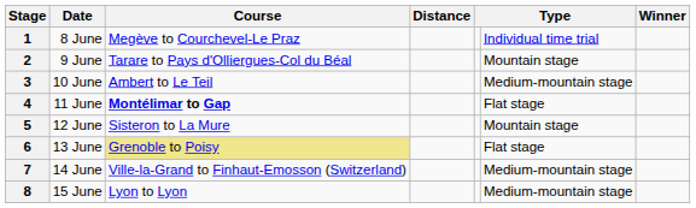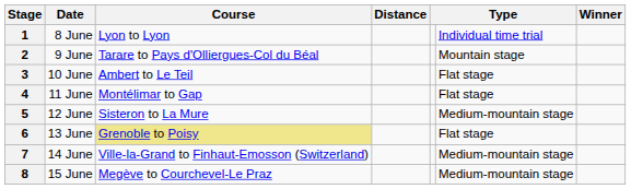1 | Course: Megève to Courchevel-Le Praz -> Lyon to Lyon
3 | column 6: Medium-mountain stage -> Flat stage
4 | Course: bold -> normal
5 | column 6: Mountain stage -> Medium-mountain stage
8 | Course: Lyon to Lyon -> Megève to Courchevel-Le Praz
